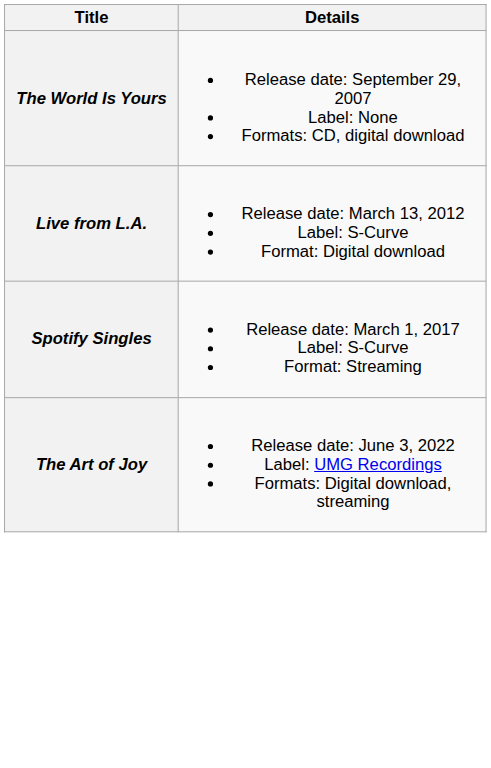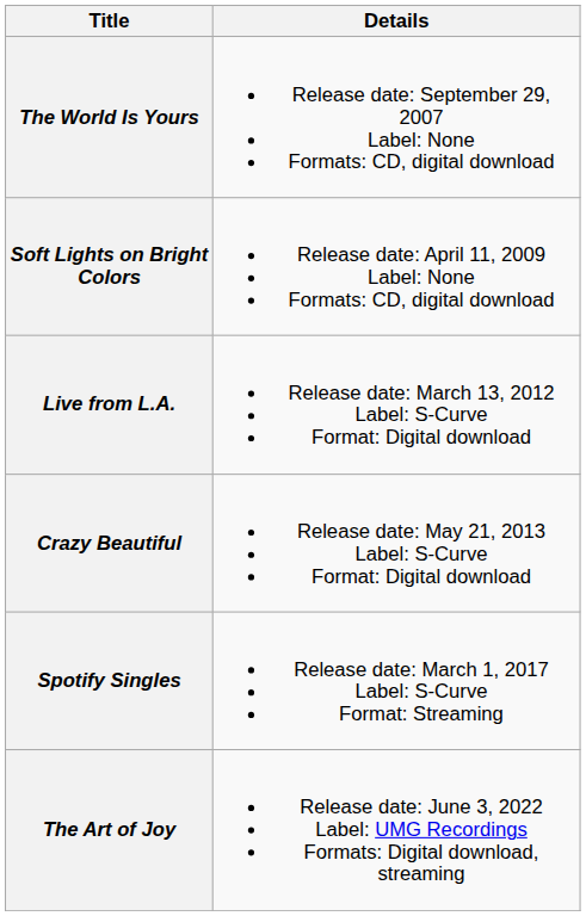+ row: Soft Lights on Bright Colors | Release date: April 11, 2009 Label: None Formats: CD, digital download
+ row: Crazy Beautiful | Release date: May 21, 2013 Label: S-Curve Format: Digital download
